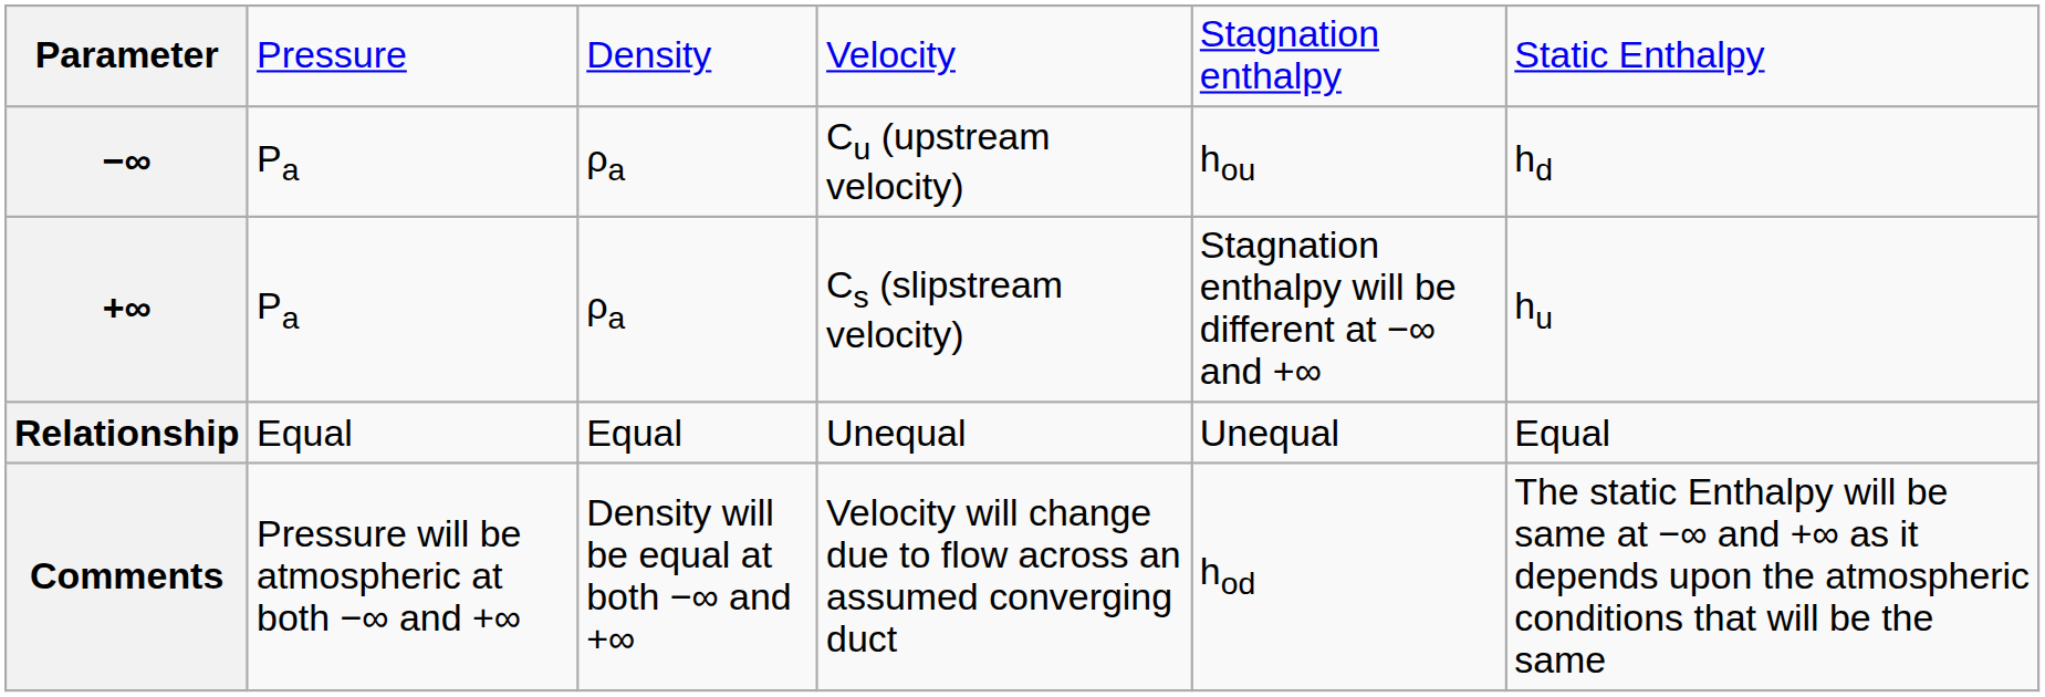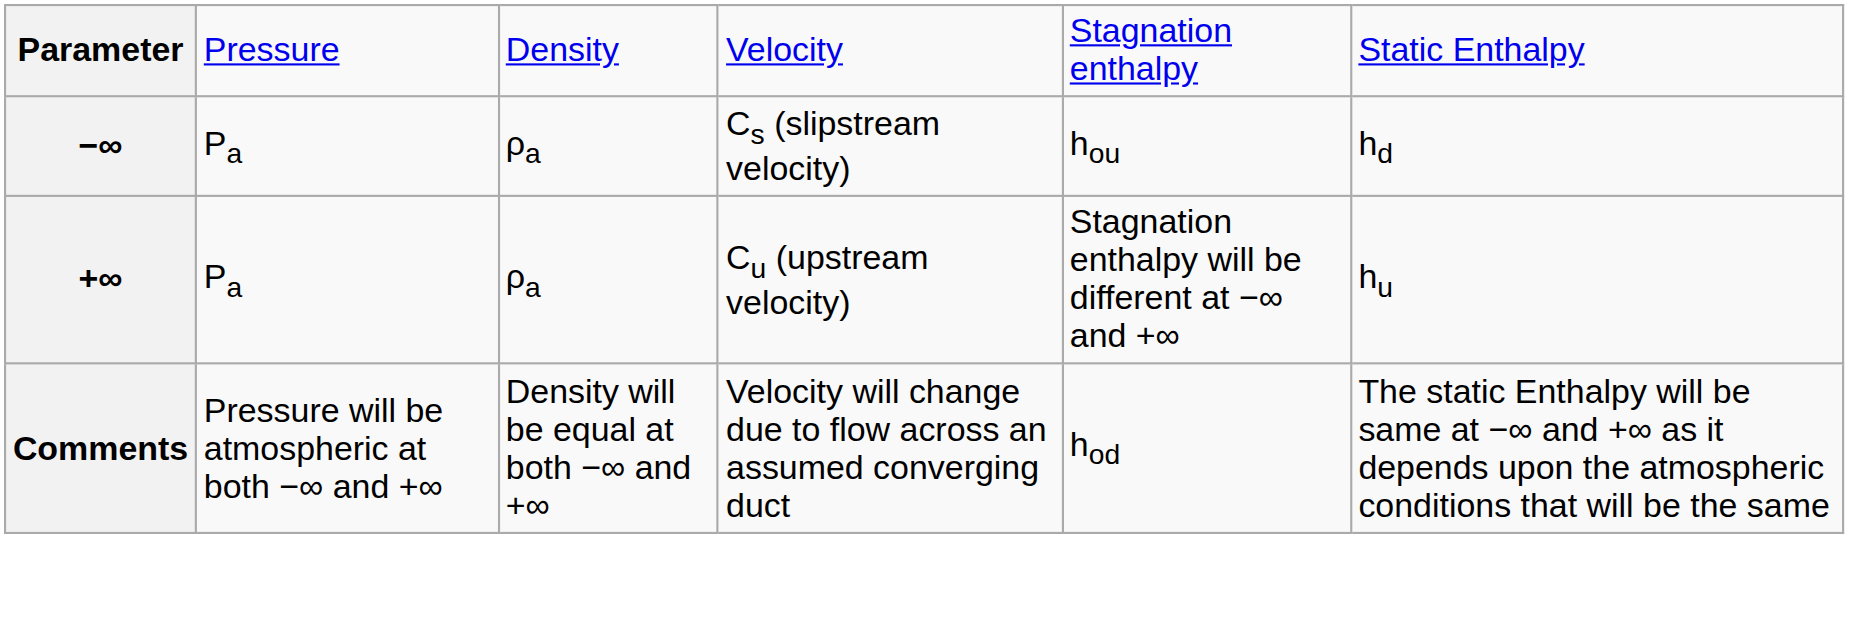−∞ | column 4: Cu (upstream velocity) -> Cs (slipstream velocity)
+∞ | column 4: Cs (slipstream velocity) -> Cu (upstream velocity)
- row: Relationship | Equal | Equal | Unequal | Unequal | Equal
